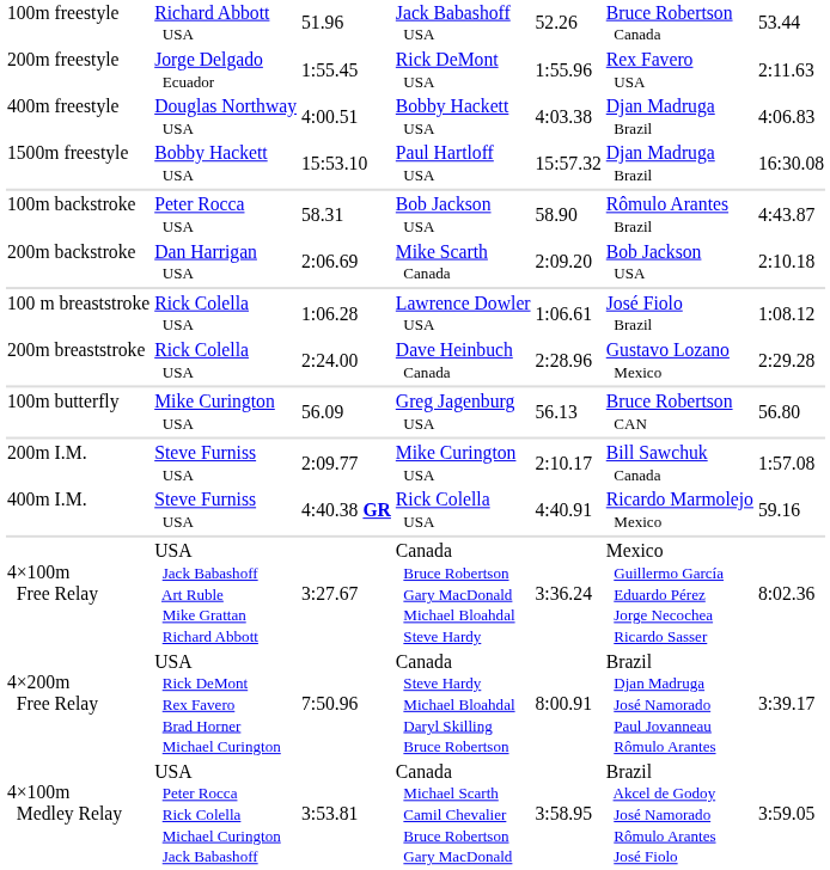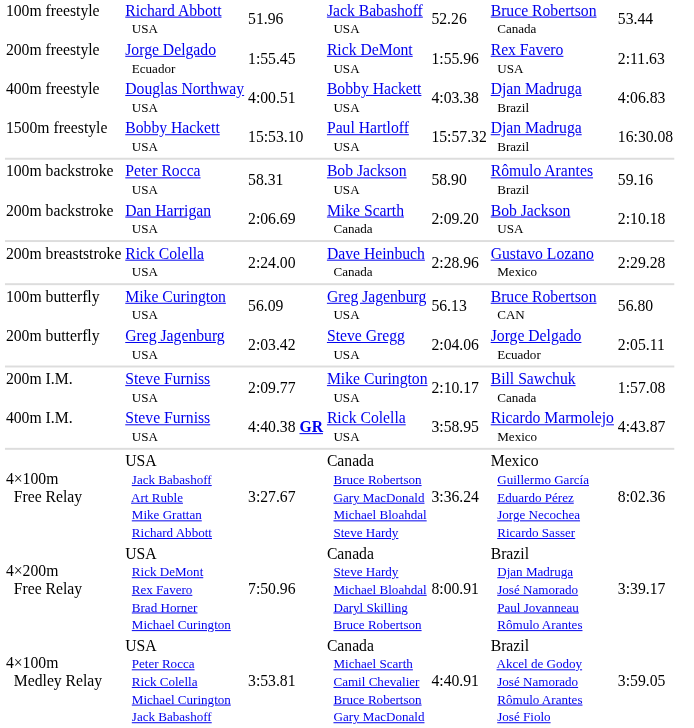100m backstroke | column 7: 4:43.87 -> 59.16
- row: 100 m breaststroke | Rick Colella USA | 1:06.28 | Lawrence Dowler USA | 1:06.61 | José Fiolo Brazil | 1:08.12
+ row: 200m butterfly | Greg Jagenburg USA | 2:03.42 | Steve Gregg USA | 2:04.06 | Jorge Delgado Ecuador | 2:05.11
400m I.M. | column 5: 4:40.91 -> 3:58.95
400m I.M. | column 7: 59.16 -> 4:43.87
4×100m Medley Relay | column 5: 3:58.95 -> 4:40.91
